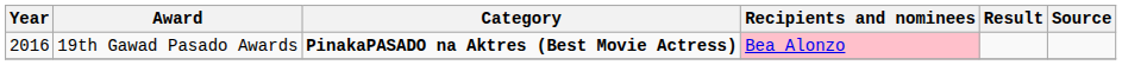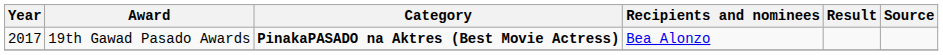19th Gawad Pasado Awards | Year: 2016 -> 2017
19th Gawad Pasado Awards | Recipients and nominees: pink background -> no background
